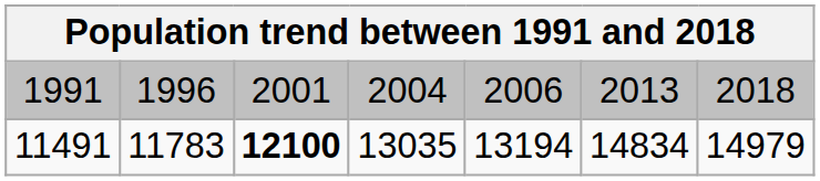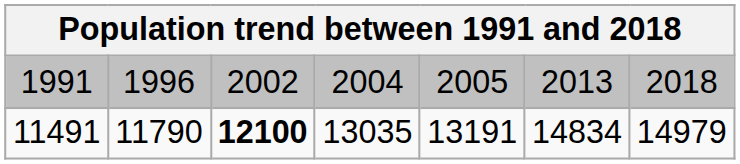1991 | column 3: 2001 -> 2002
1991 | column 5: 2006 -> 2005
11491 | column 2: 11783 -> 11790
11491 | column 5: 13194 -> 13191
